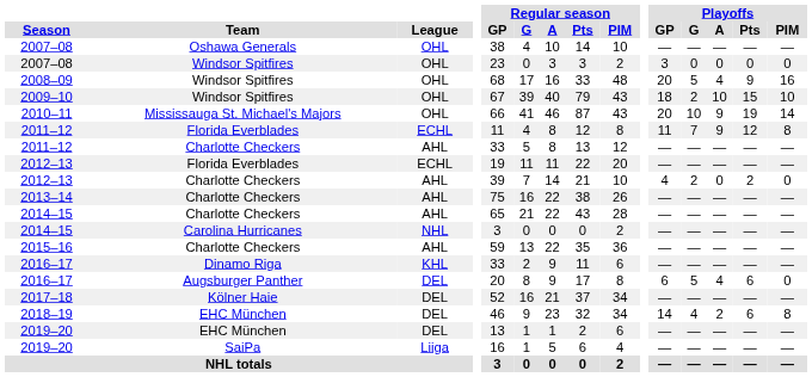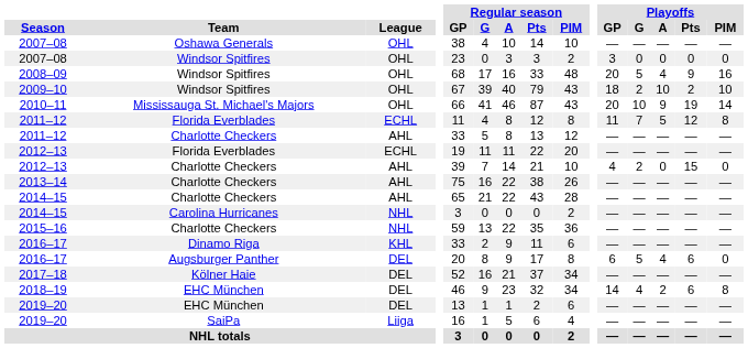2009–10 | Playoffs / Pts: 15 -> 2
2011–12 / Florida Everblades | Playoffs / A: 9 -> 5
2012–13 / Charlotte Checkers | Playoffs / Pts: 2 -> 15
2015–16 | League: AHL -> NHL
